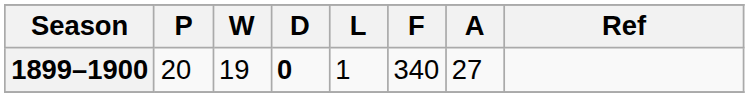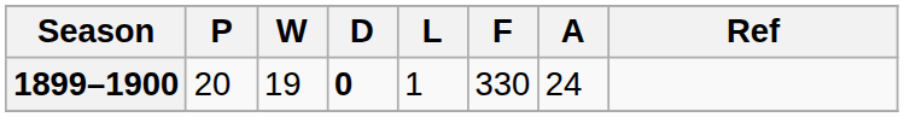1899–1900 | F: 340 -> 330
1899–1900 | A: 27 -> 24
